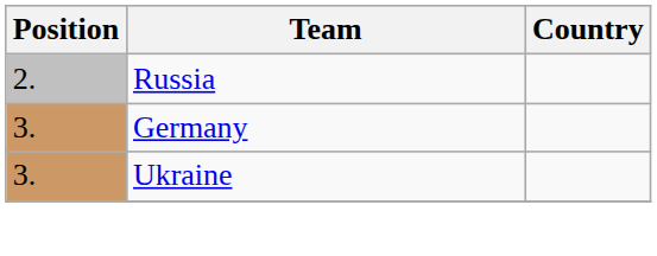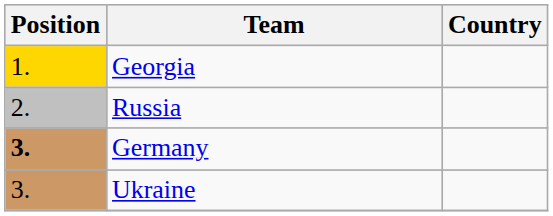+ row: 1. | Georgia
Germany | Position: normal -> bold
